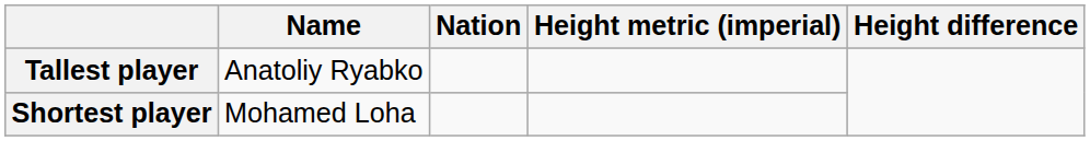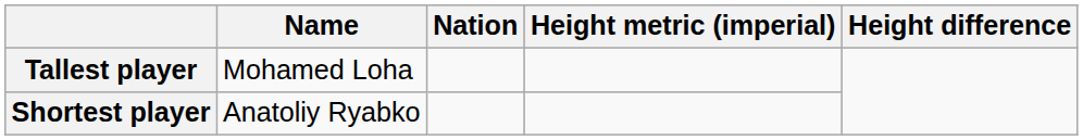Tallest player | Name: Anatoliy Ryabko -> Mohamed Loha
Shortest player | Name: Mohamed Loha -> Anatoliy Ryabko
